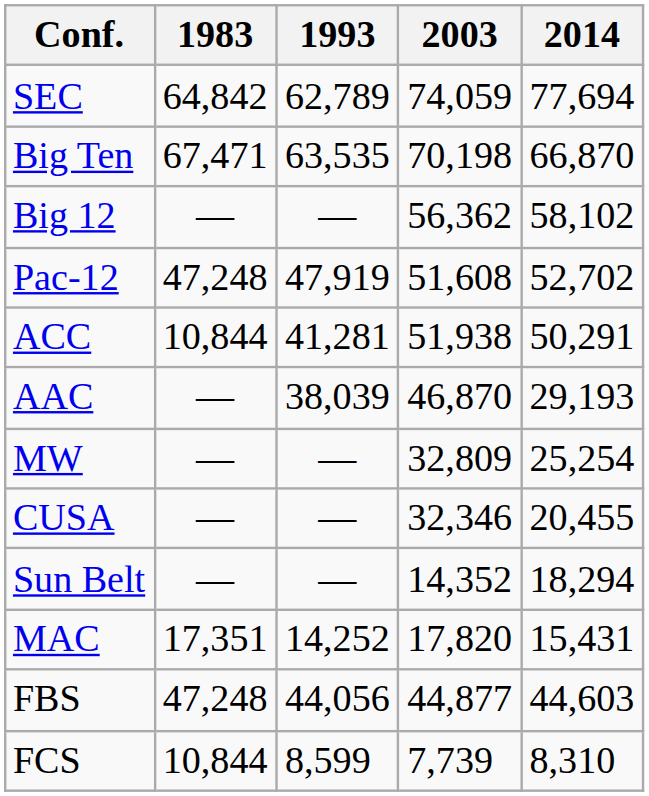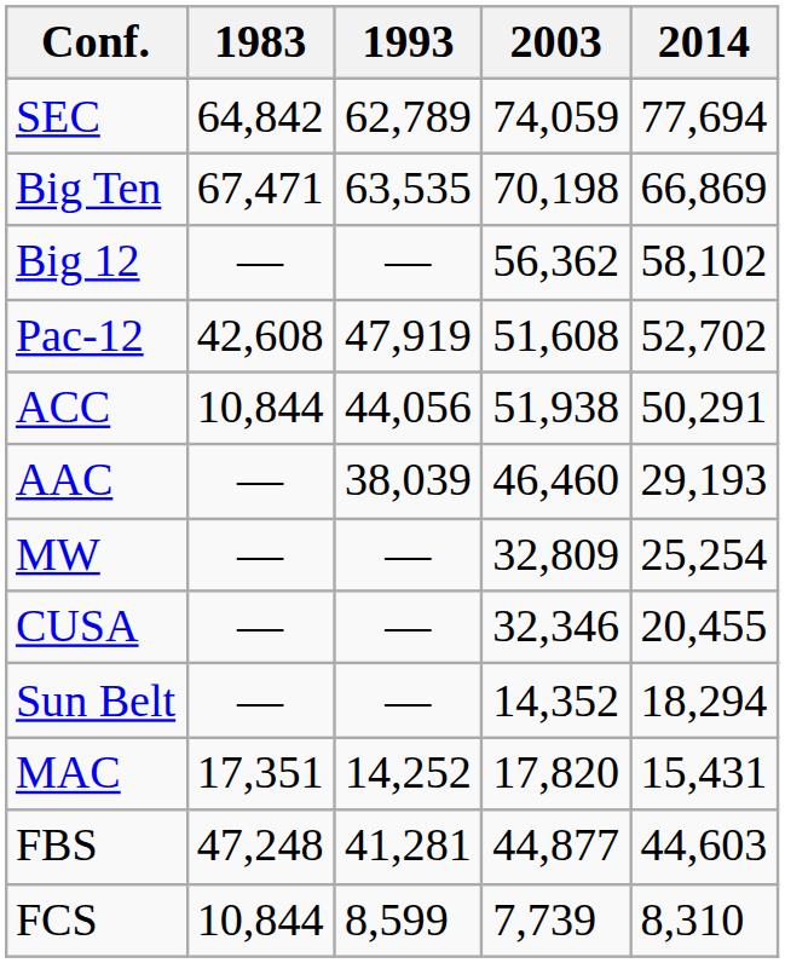Big Ten | 2014: 66,870 -> 66,869
Pac-12 | 1983: 47,248 -> 42,608
ACC | 1993: 41,281 -> 44,056
AAC | 2003: 46,870 -> 46,460
FBS | 1993: 44,056 -> 41,281
